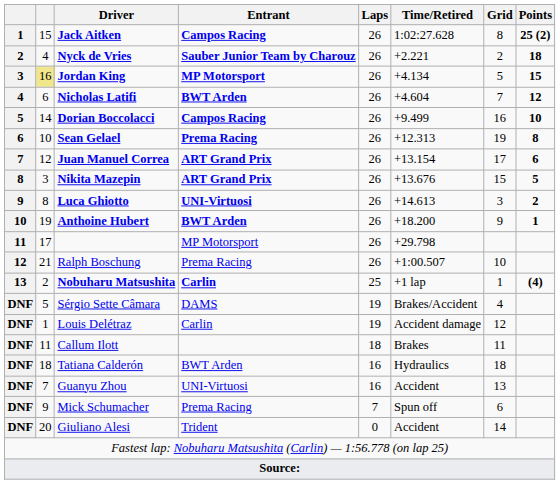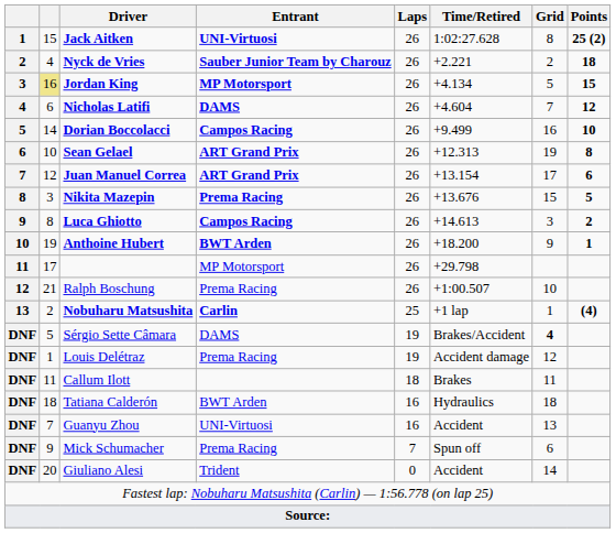Jack Aitken | Entrant: Campos Racing -> UNI-Virtuosi
Nicholas Latifi | Entrant: BWT Arden -> DAMS
Sean Gelael | Entrant: Prema Racing -> ART Grand Prix
Nikita Mazepin | Entrant: ART Grand Prix -> Prema Racing
Luca Ghiotto | Entrant: UNI-Virtuosi -> Campos Racing
Sérgio Sette Câmara | Grid: normal -> bold
Louis Delétraz | Entrant: Carlin -> Prema Racing
